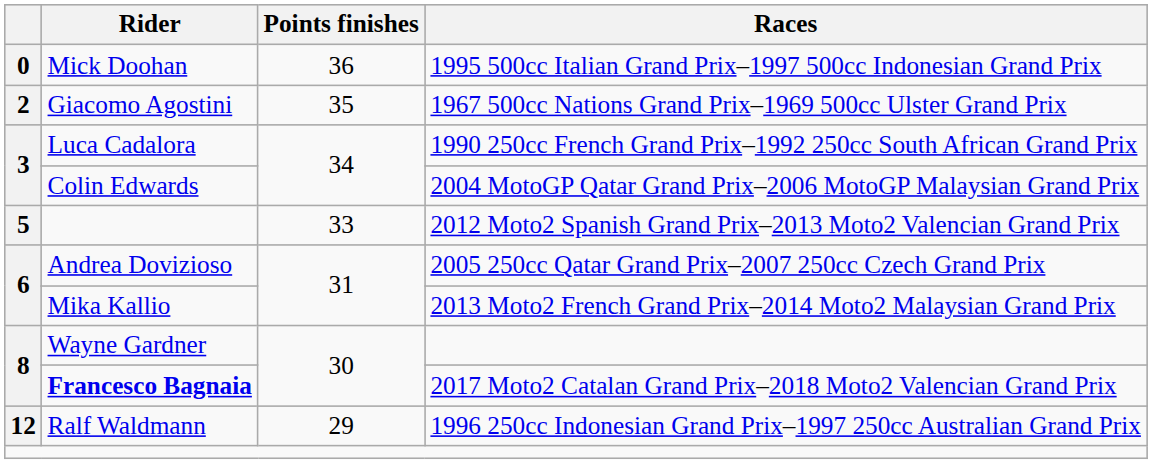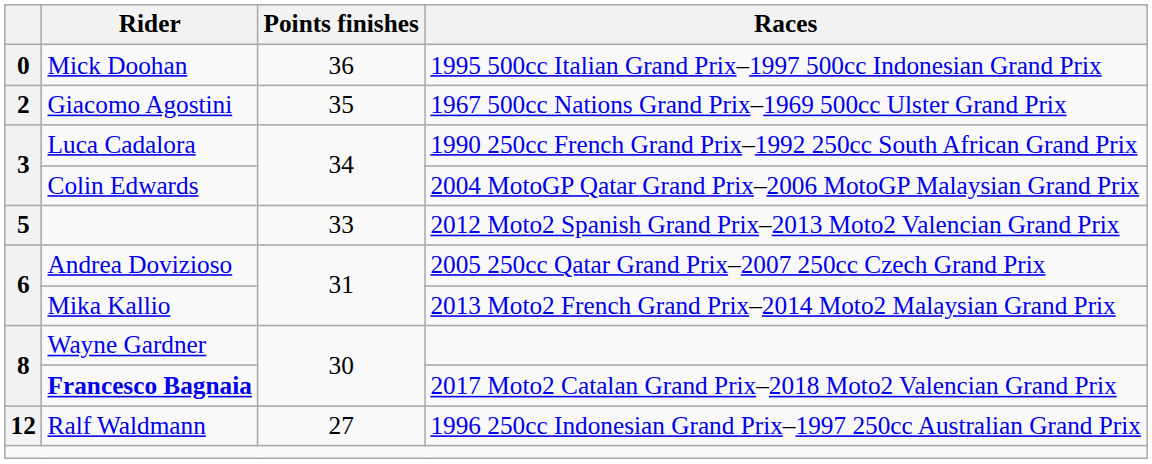Ralf Waldmann | Points finishes: 29 -> 27
